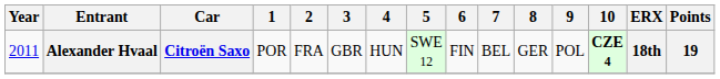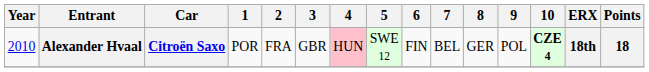Alexander Hvaal | Year: 2011 -> 2010
Alexander Hvaal | 4: no background -> pink background
Alexander Hvaal | Points: 19 -> 18
